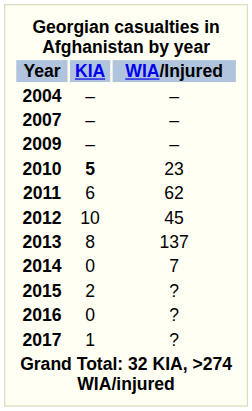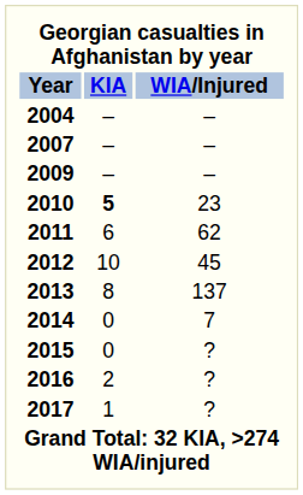2015 | KIA: 2 -> 0
2016 | KIA: 0 -> 2
